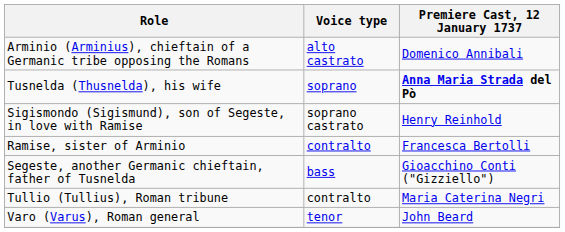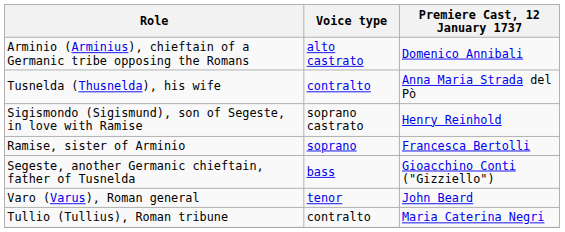Tusnelda (Thusnelda), his wife | Voice type: soprano -> contralto
Tusnelda (Thusnelda), his wife | Premiere Cast, 12 January 1737: bold -> normal
Ramise, sister of Arminio | Voice type: contralto -> soprano
rows swapped: Varo (Varus), Roman general <-> Tullio (Tullius), Roman tribune
